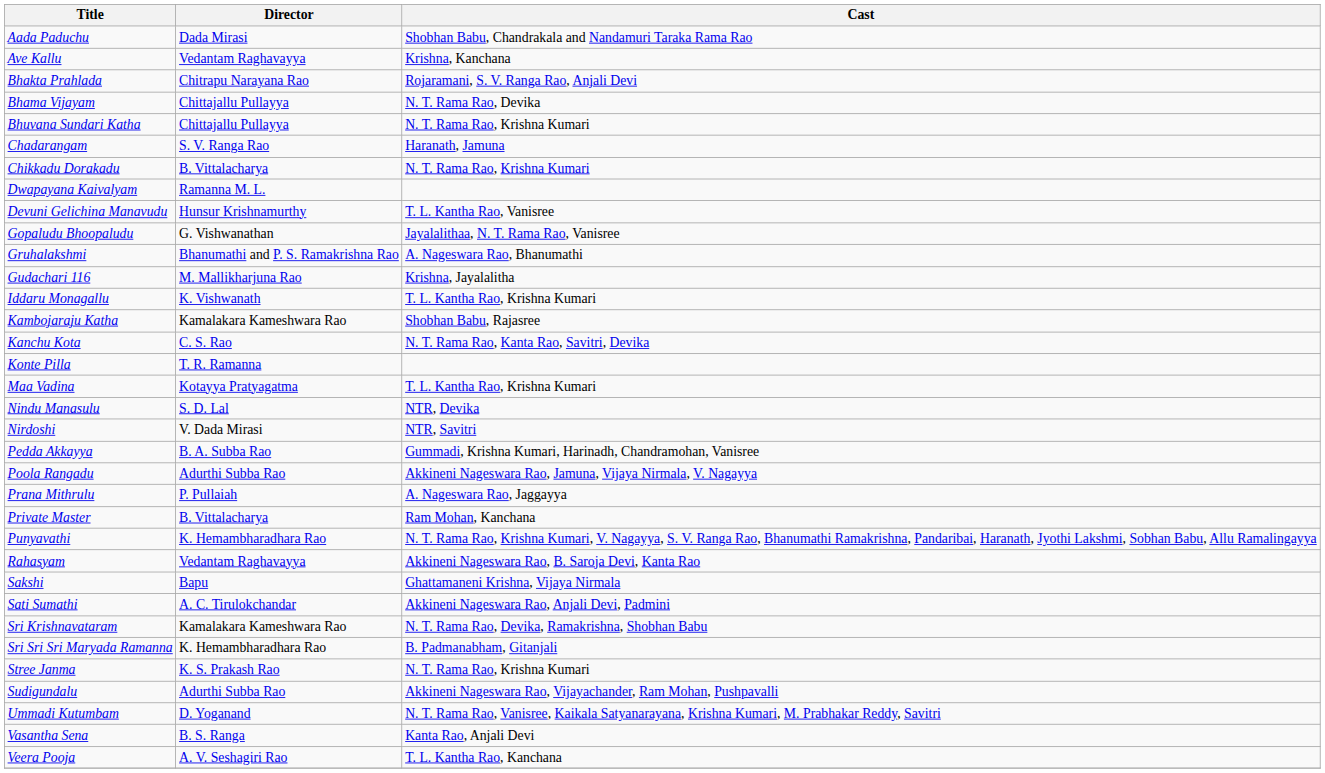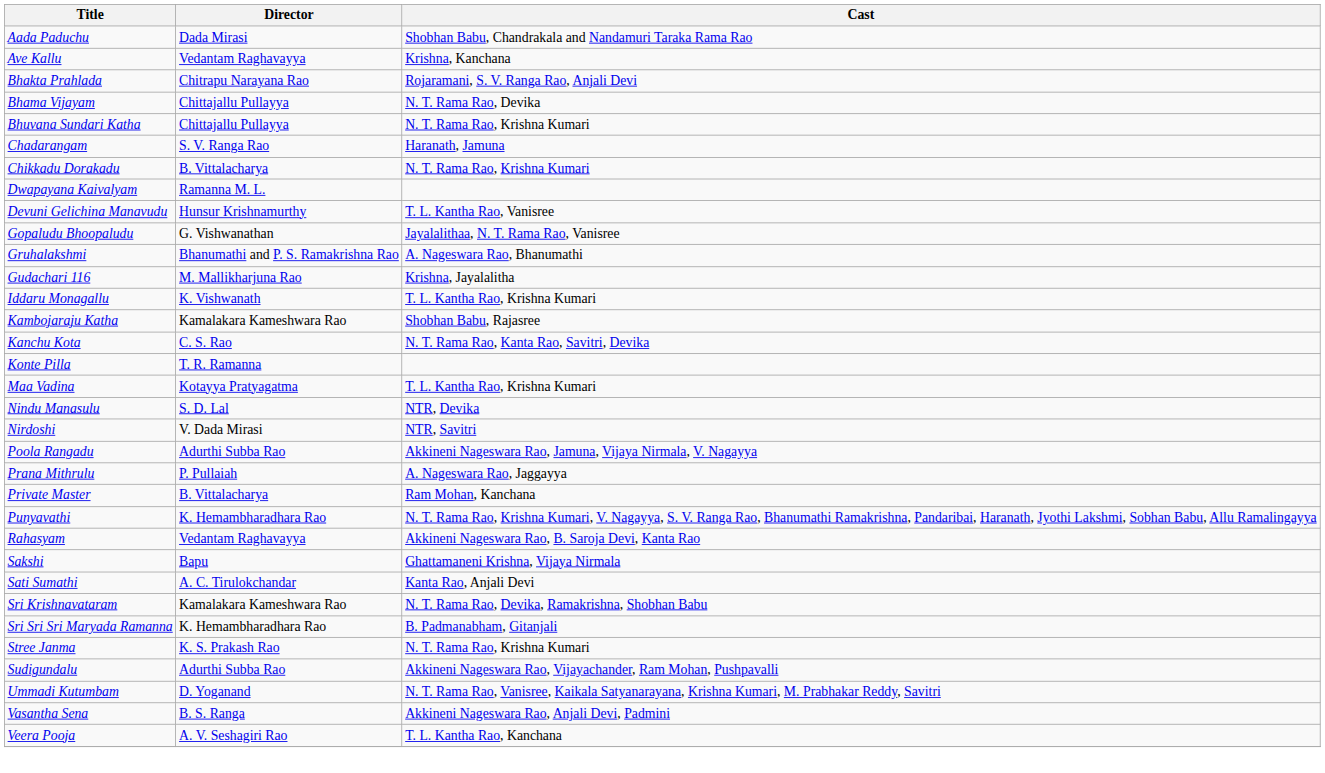- row: Pedda Akkayya | B. A. Subba Rao | Gummadi, Krishna Kumari, Harinadh, Chandramohan, Vanisree
Sati Sumathi | Cast: Akkineni Nageswara Rao, Anjali Devi, Padmini -> Kanta Rao, Anjali Devi
Vasantha Sena | Cast: Kanta Rao, Anjali Devi -> Akkineni Nageswara Rao, Anjali Devi, Padmini
